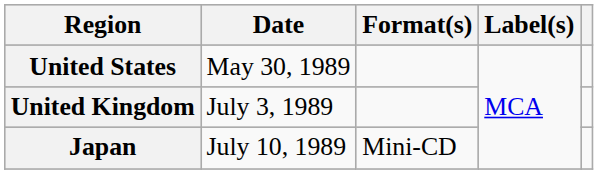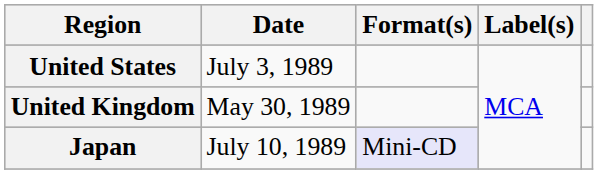United States | Date: May 30, 1989 -> July 3, 1989
United Kingdom | Date: July 3, 1989 -> May 30, 1989
Japan | Format(s): no background -> lavender background
